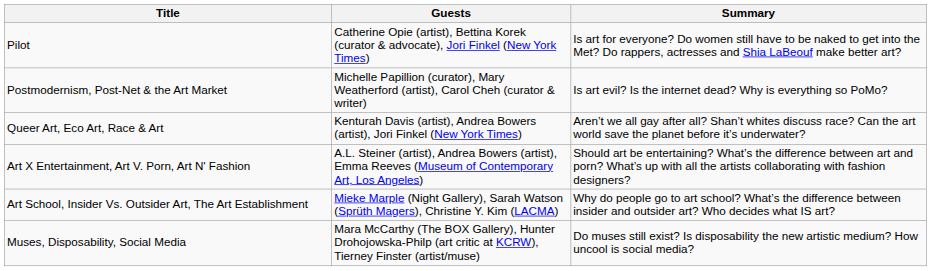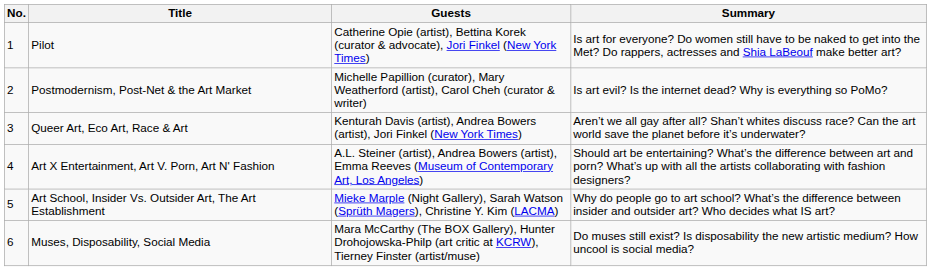+ column: No. | 1 | 2 | 3 | 4 | 5 | 6
